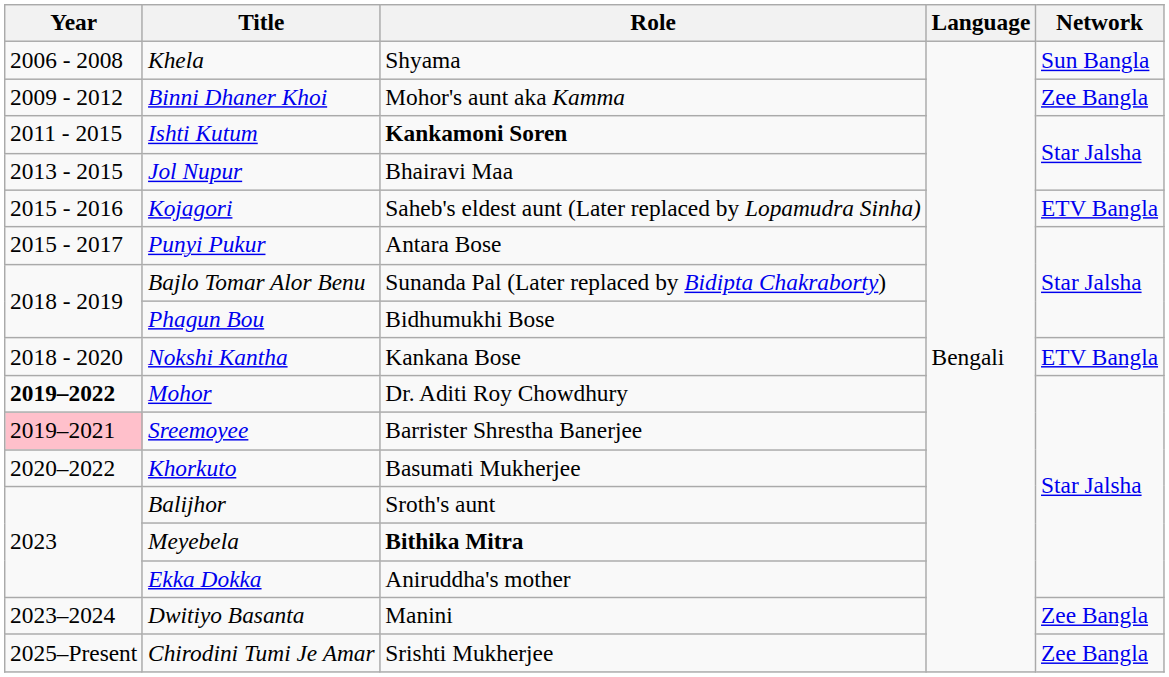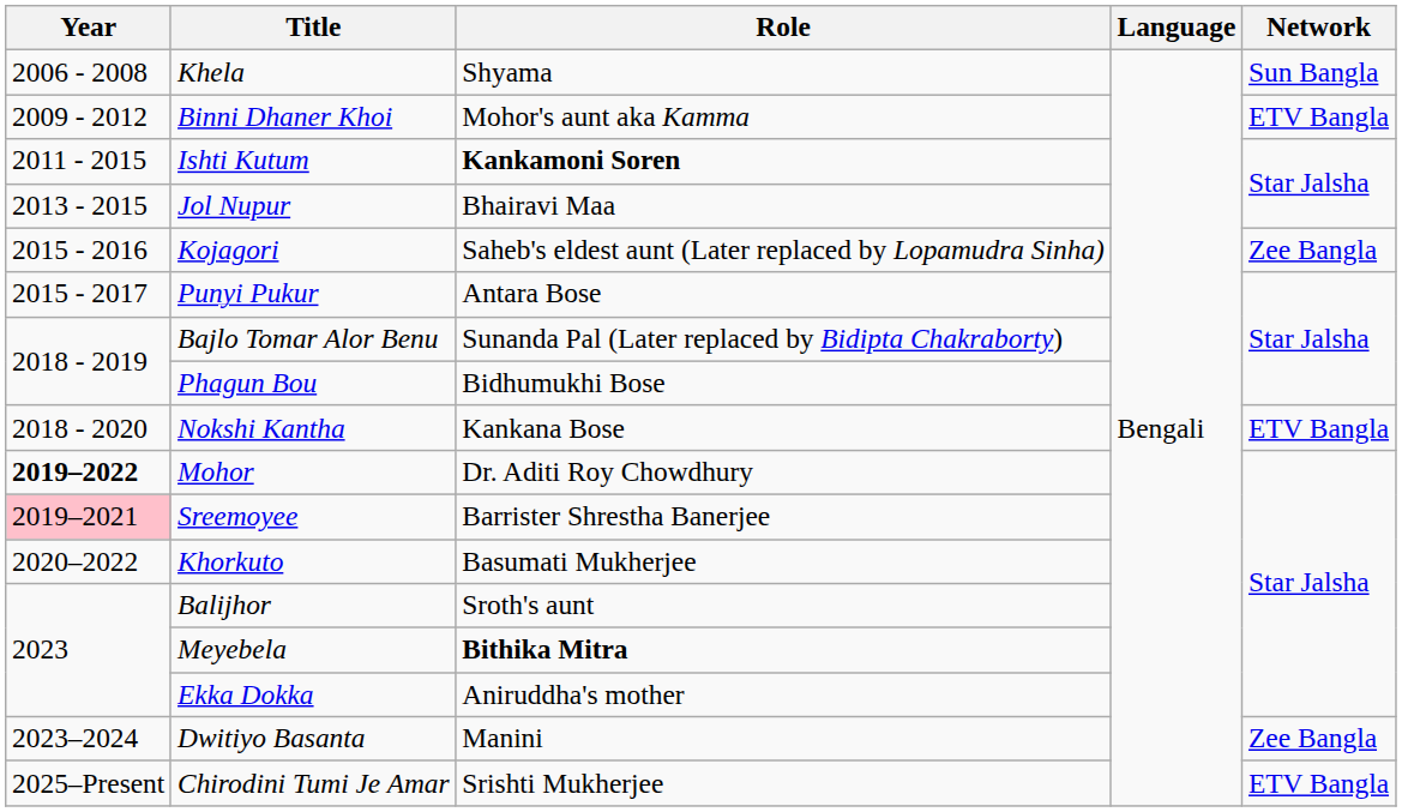Binni Dhaner Khoi | Network: Zee Bangla -> ETV Bangla
Kojagori | Network: ETV Bangla -> Zee Bangla
Chirodini Tumi Je Amar | Network: Zee Bangla -> ETV Bangla
